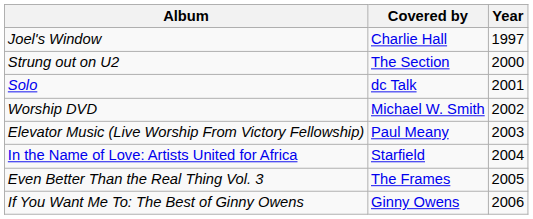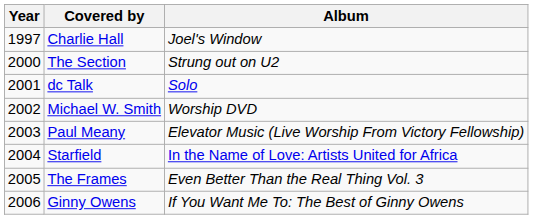columns swapped: Year <-> Album
